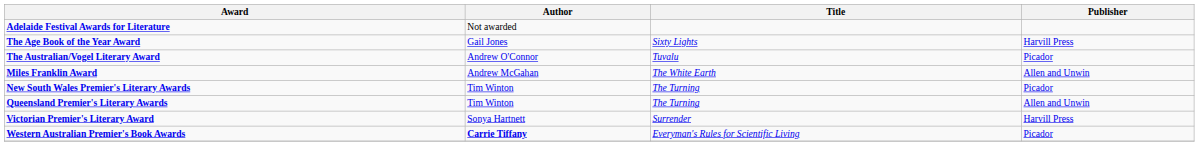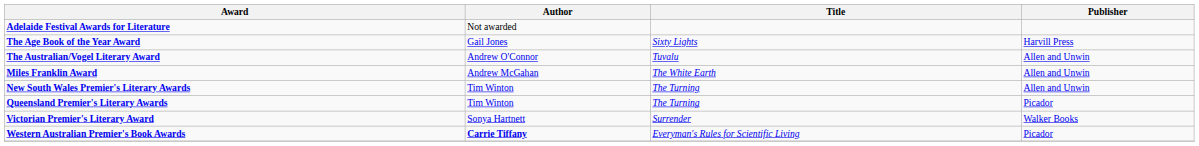The Australian/Vogel Literary Award | Publisher: Picador -> Allen and Unwin
New South Wales Premier's Literary Awards | Publisher: Picador -> Allen and Unwin
Queensland Premier's Literary Awards | Publisher: Allen and Unwin -> Picador
Victorian Premier's Literary Award | Publisher: Harvill Press -> Walker Books
